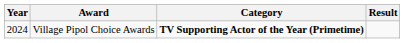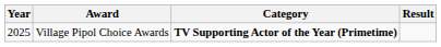Village Pipol Choice Awards | Year: 2024 -> 2025
